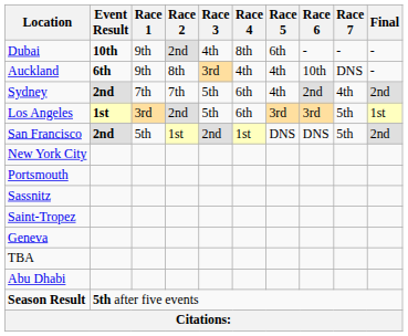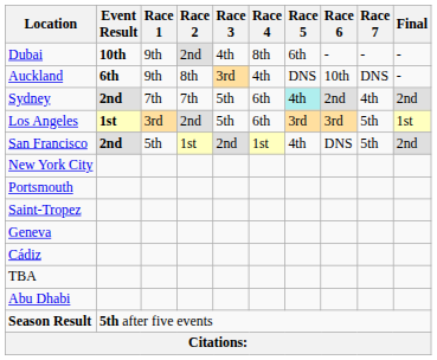Auckland | Race 5: 4th -> DNS
Sydney | Race 5: no background -> paleturquoise background
San Francisco | Race 5: DNS -> 4th
- row: Sassnitz
+ row: Cádiz
